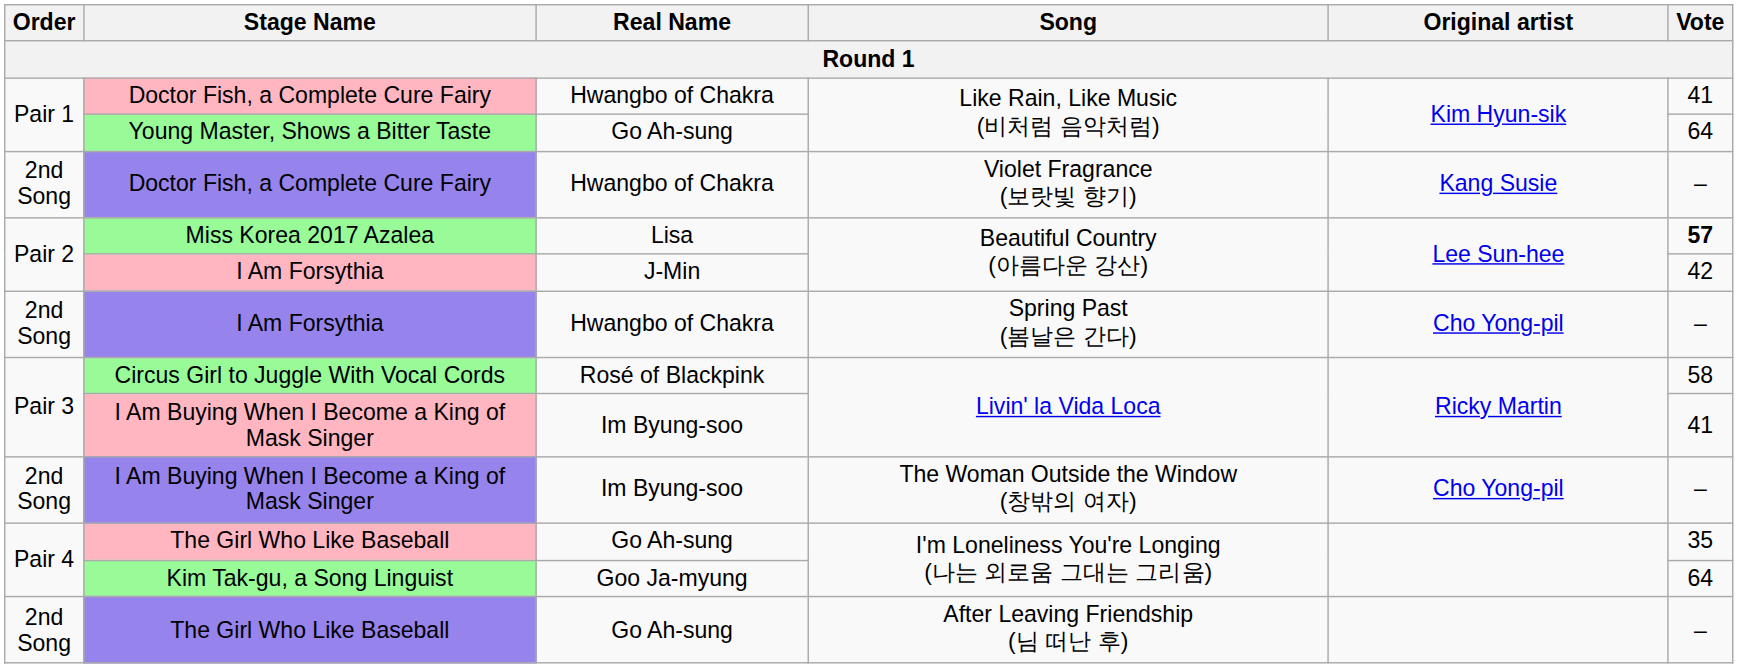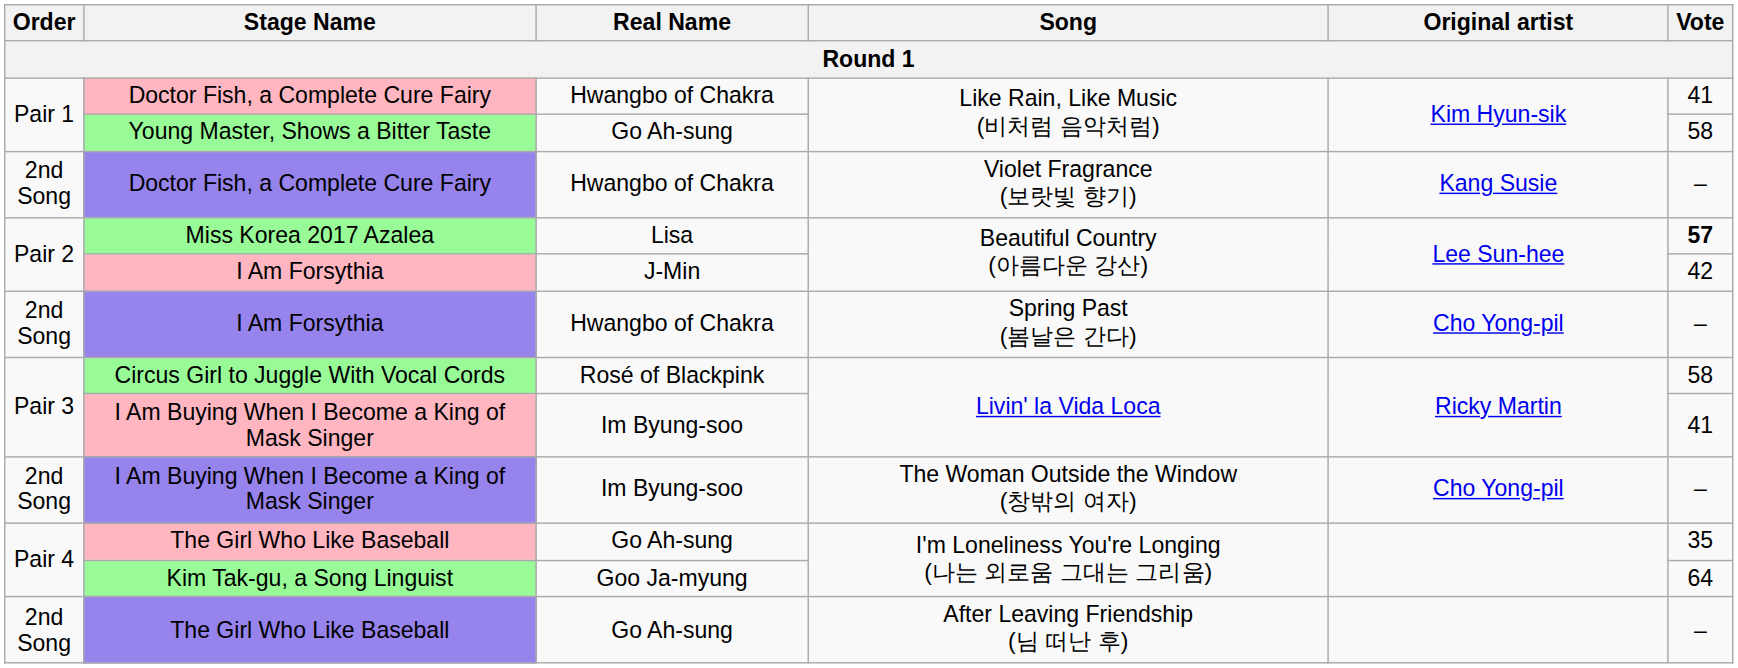Young Master, Shows a Bitter Taste | Vote: 64 -> 58
